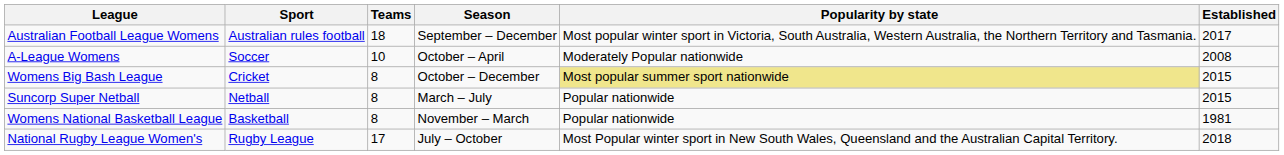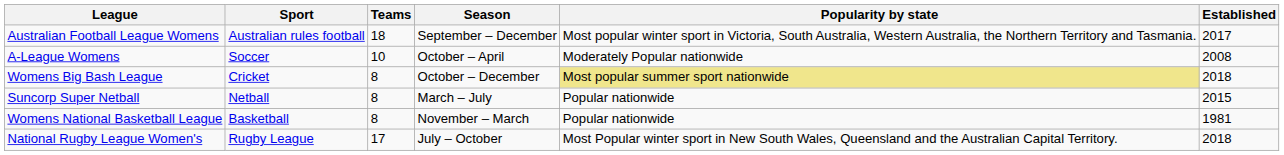Womens Big Bash League | Established: 2015 -> 2018
